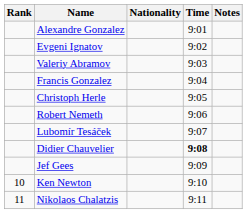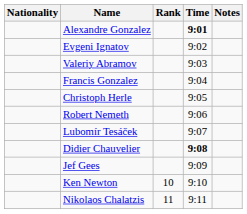columns swapped: Rank <-> Nationality
Alexandre Gonzalez | Time: normal -> bold
